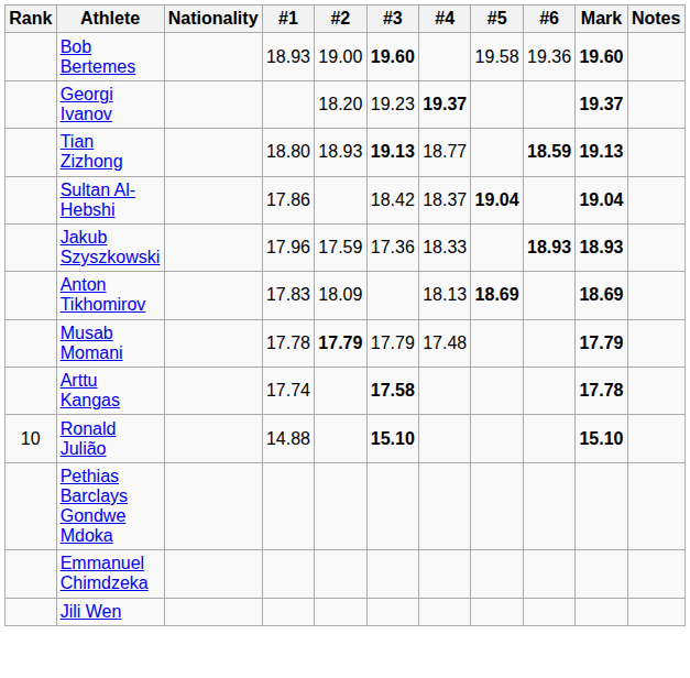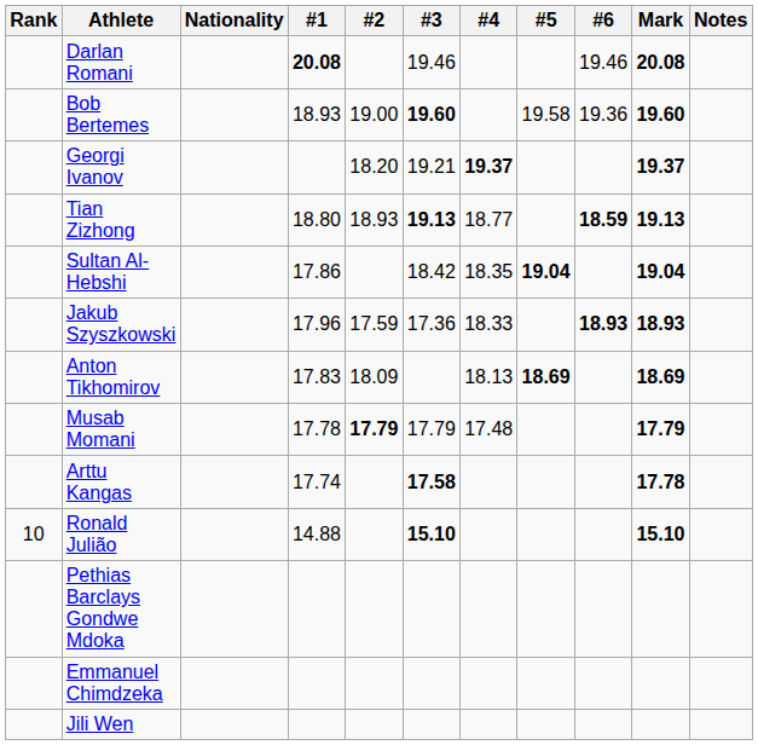+ row: Darlan Romani | 20.08 | 19.46 | 19.46 | 20.08
Georgi Ivanov | #3: 19.23 -> 19.21
Sultan Al-Hebshi | #4: 18.37 -> 18.35
